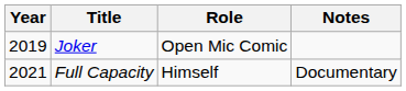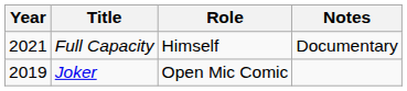rows swapped: Joker <-> Full Capacity
